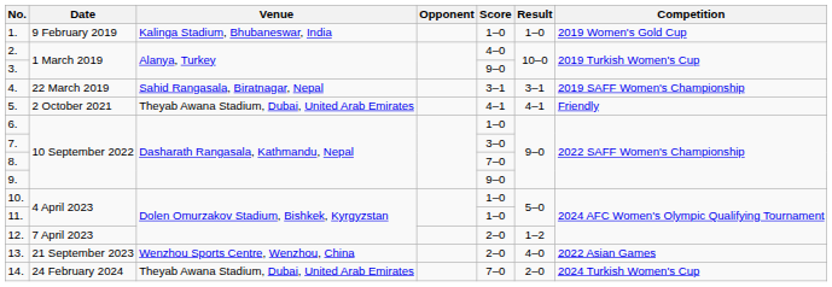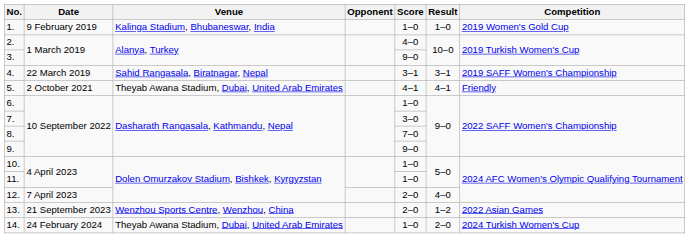12. | Result: 1–2 -> 4–0
13. | Result: 4–0 -> 1–2
14. | Score: 7–0 -> 1–0
